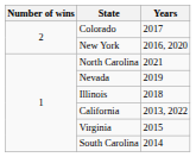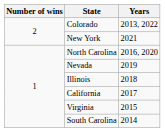Colorado | Years: 2017 -> 2013, 2022
New York | Years: 2016, 2020 -> 2021
North Carolina | Years: 2021 -> 2016, 2020
California | Years: 2013, 2022 -> 2017
